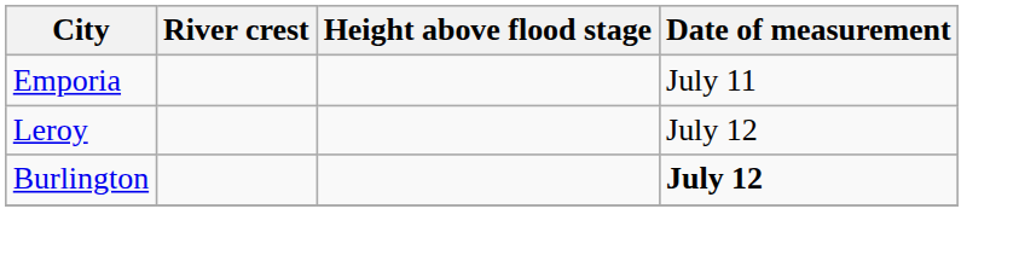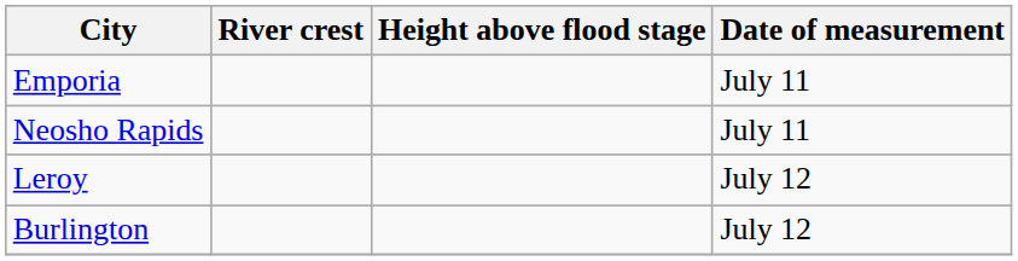+ row: Neosho Rapids | July 11
Burlington | Date of measurement: bold -> normal
